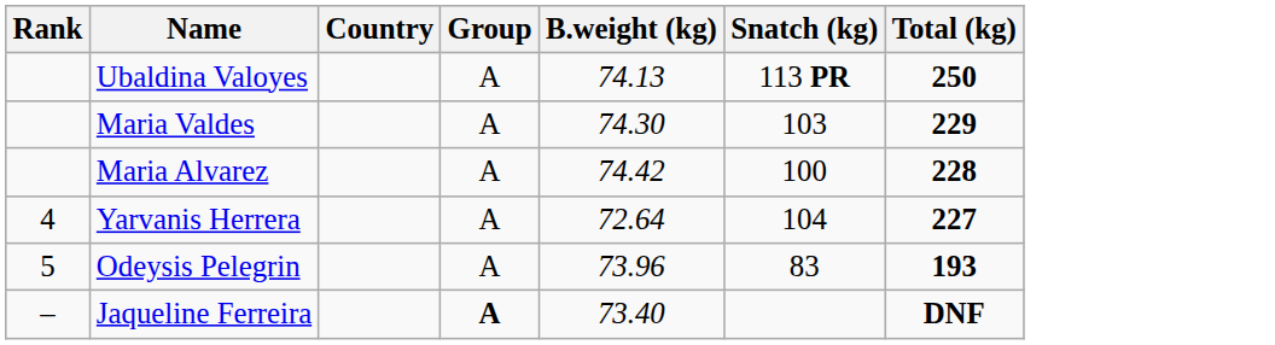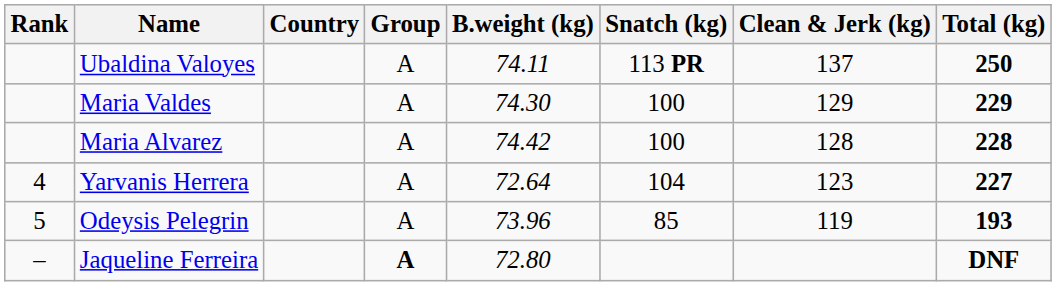+ column: Clean & Jerk (kg) | 137 | 129 | 128 | 123 | 119
Ubaldina Valoyes | B.weight (kg): 74.13 -> 74.11
Maria Valdes | Snatch (kg): 103 -> 100
Odeysis Pelegrin | Snatch (kg): 83 -> 85
Jaqueline Ferreira | B.weight (kg): 73.40 -> 72.80
